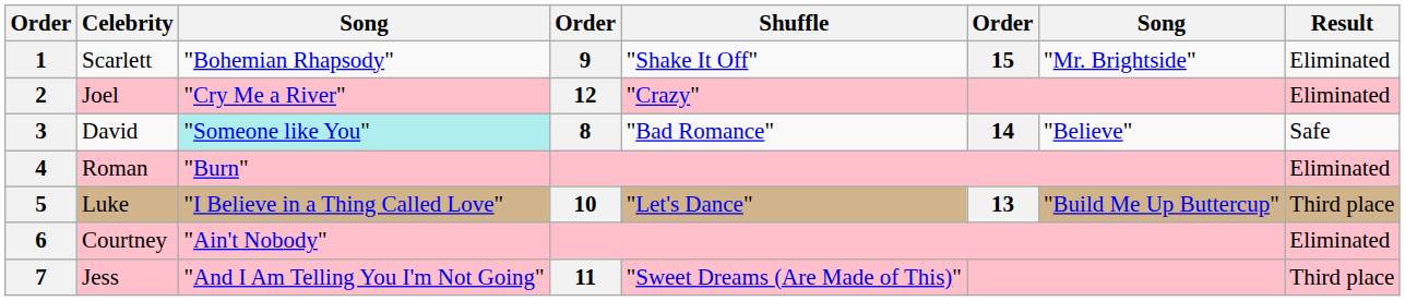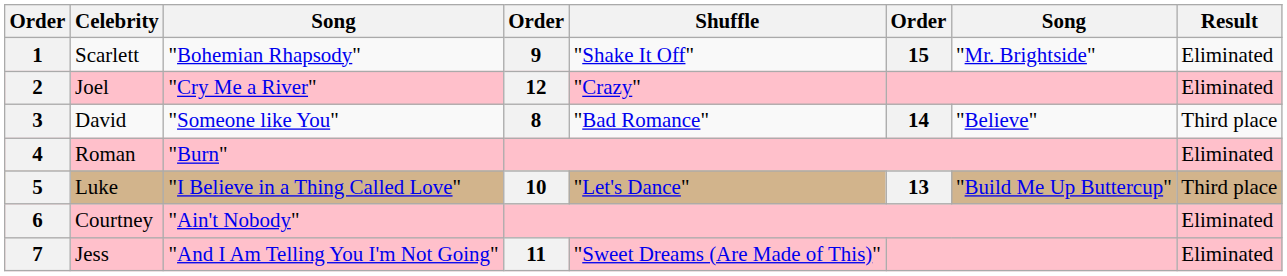3 | column 3: paleturquoise background -> no background
3 | Result: Safe -> Third place
7 | Result: Third place -> Eliminated
